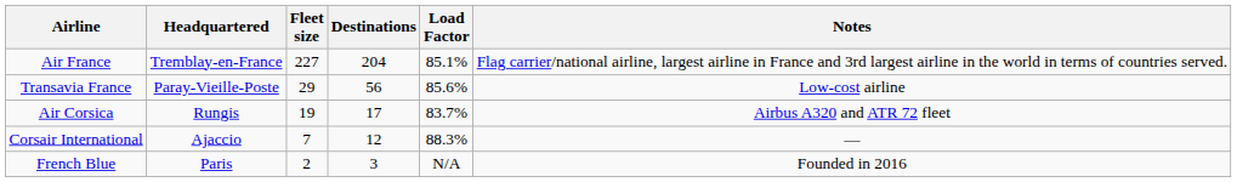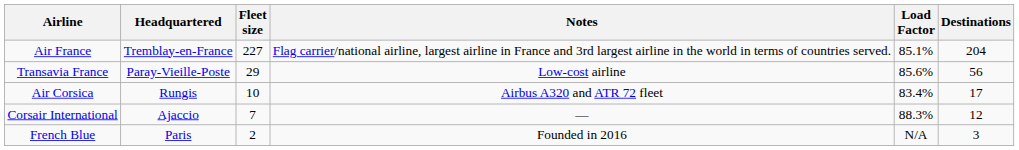columns swapped: Destinations <-> Notes
Air Corsica | Fleet size: 19 -> 10
Air Corsica | Load Factor: 83.7% -> 83.4%
